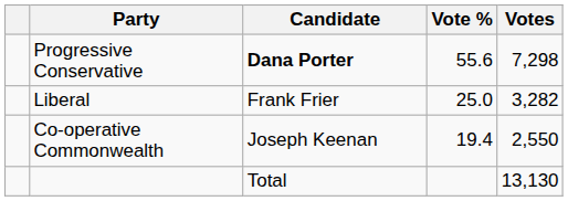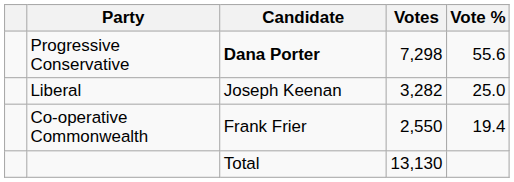columns swapped: Votes <-> Vote %
Liberal | Candidate: Frank Frier -> Joseph Keenan
Co-operative Commonwealth | Candidate: Joseph Keenan -> Frank Frier
